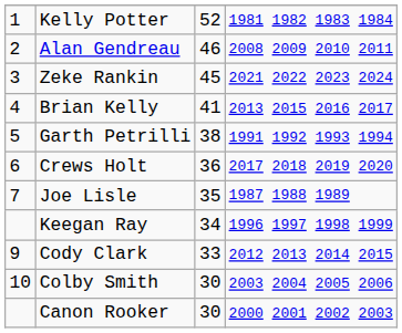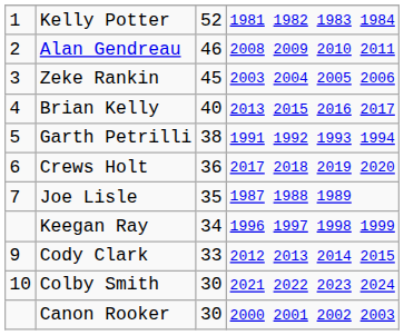Zeke Rankin | column 4: 2021 2022 2023 2024 -> 2003 2004 2005 2006
Brian Kelly | column 3: 41 -> 40
Colby Smith | column 4: 2003 2004 2005 2006 -> 2021 2022 2023 2024
